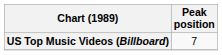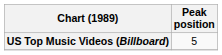US Top Music Videos (Billboard) | Peak position: 7 -> 5
